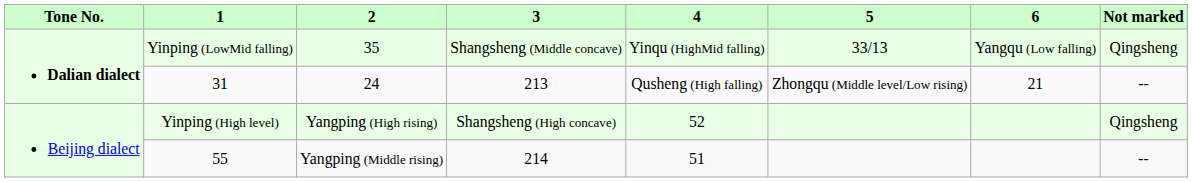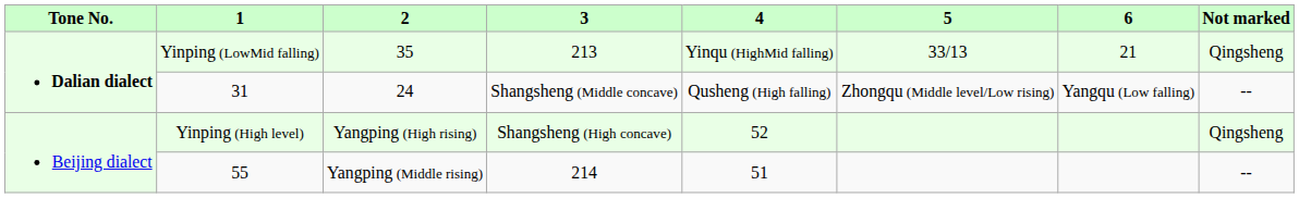Yinping (LowMid falling) | 3: Shangsheng (Middle concave) -> 213
Yinping (LowMid falling) | 6: Yangqu (Low falling) -> 21
31 | 3: 213 -> Shangsheng (Middle concave)
31 | 6: 21 -> Yangqu (Low falling)
